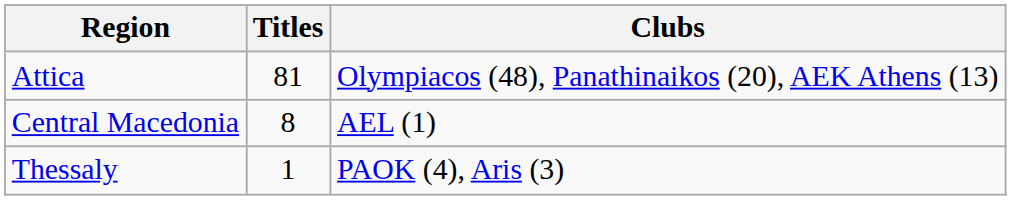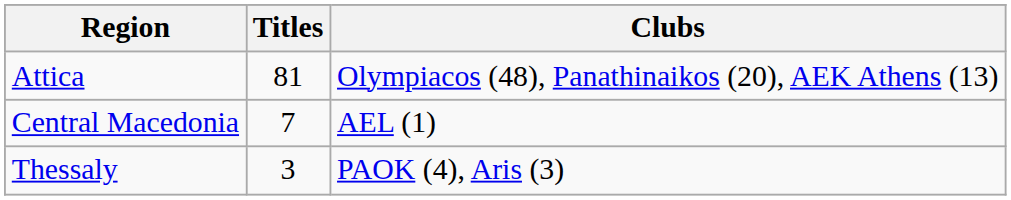Central Macedonia | Titles: 8 -> 7
Thessaly | Titles: 1 -> 3
